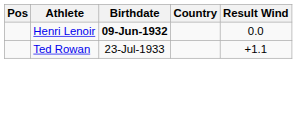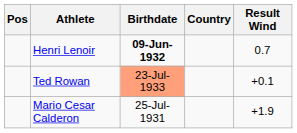Henri Lenoir | Result Wind: 0.0 -> 0.7
Ted Rowan | Birthdate: no background -> lightsalmon background
Ted Rowan | Result Wind: +1.1 -> +0.1
+ row: Mario Cesar Calderon | 25-Jul-1931 | +1.9
